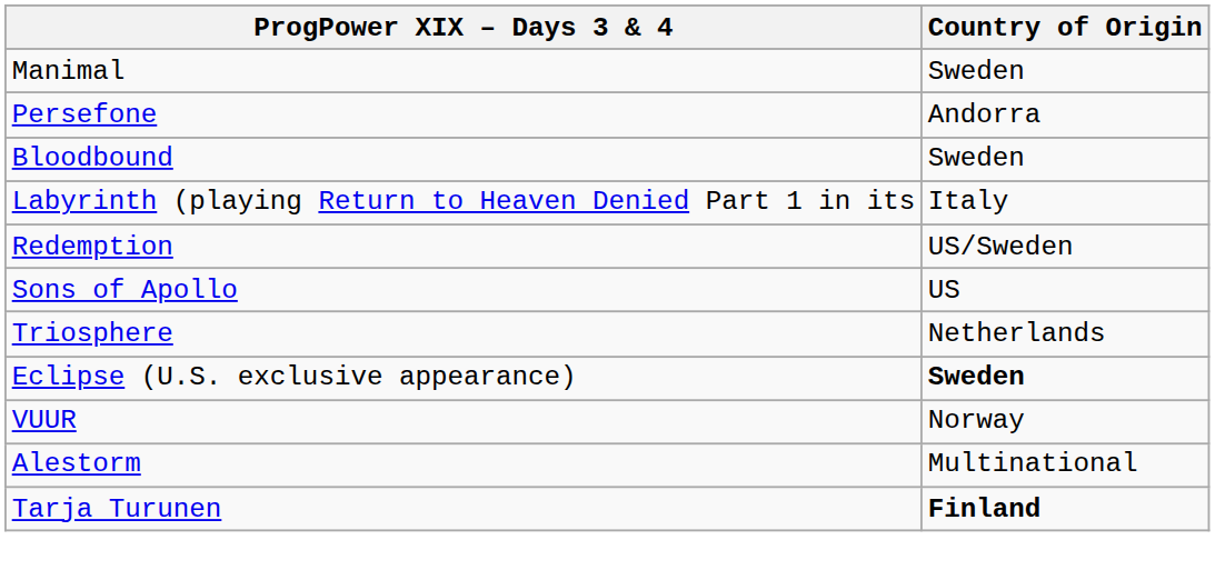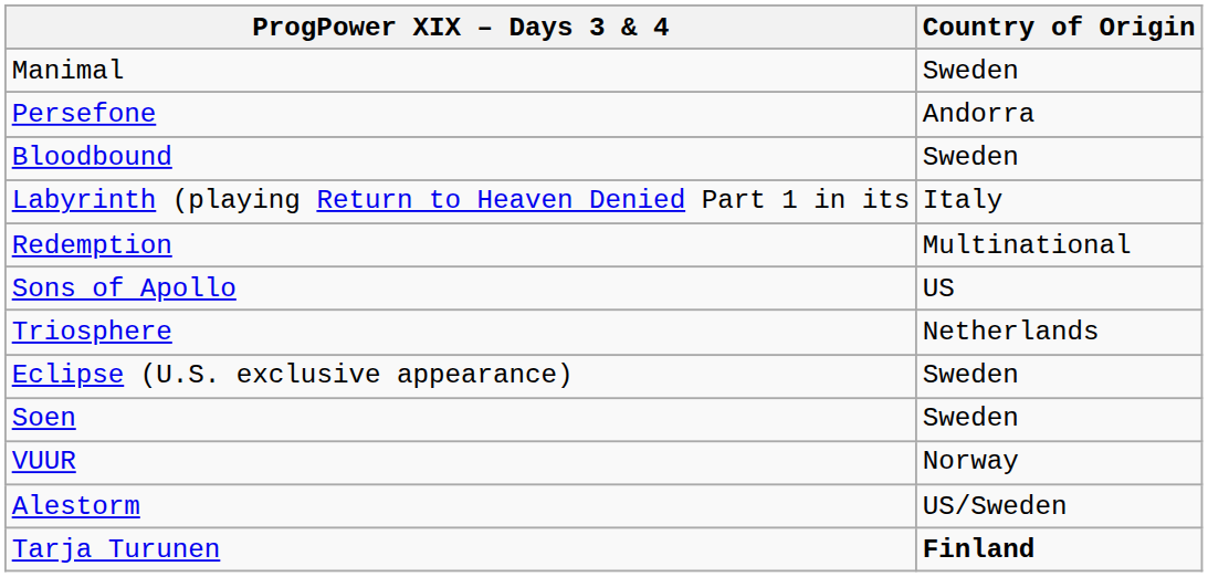Redemption | Country of Origin: US/Sweden -> Multinational
Eclipse (U.S. exclusive appearance) | Country of Origin: bold -> normal
+ row: Soen | Sweden
Alestorm | Country of Origin: Multinational -> US/Sweden
